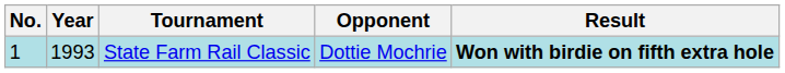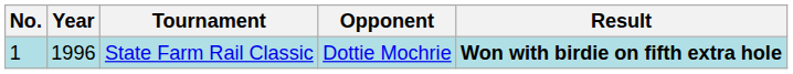State Farm Rail Classic | Year: 1993 -> 1996
